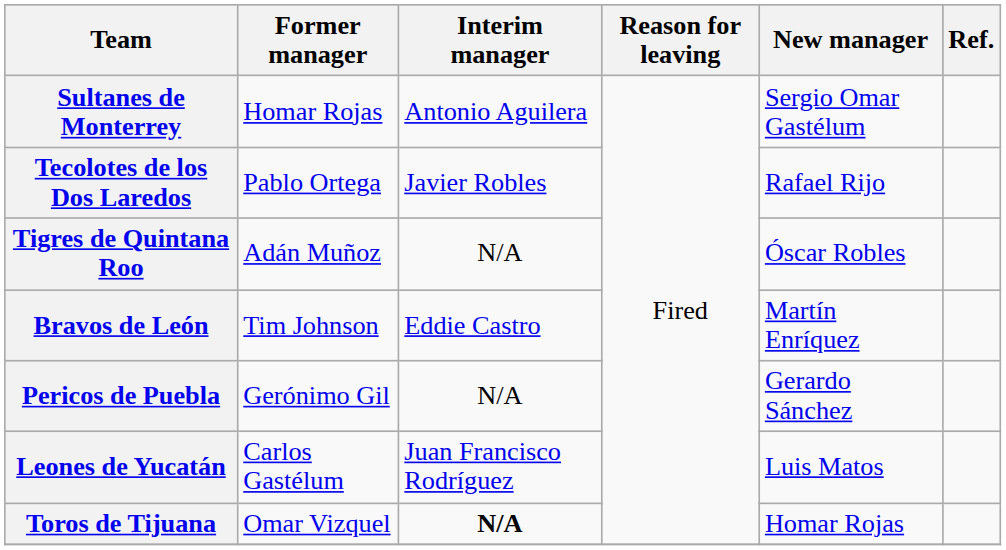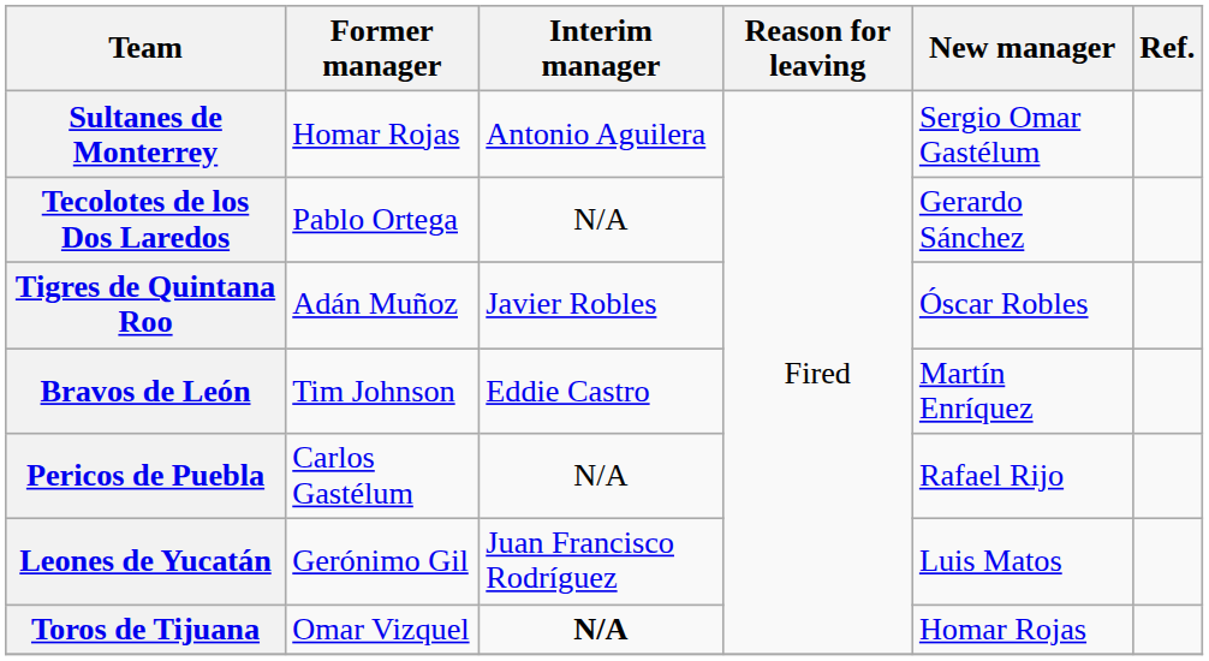Tecolotes de los Dos Laredos | Interim manager: Javier Robles -> N/A
Tecolotes de los Dos Laredos | New manager: Rafael Rijo -> Gerardo Sánchez
Tigres de Quintana Roo | Interim manager: N/A -> Javier Robles
Pericos de Puebla | Former manager: Gerónimo Gil -> Carlos Gastélum
Pericos de Puebla | New manager: Gerardo Sánchez -> Rafael Rijo
Leones de Yucatán | Former manager: Carlos Gastélum -> Gerónimo Gil
